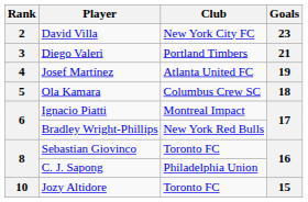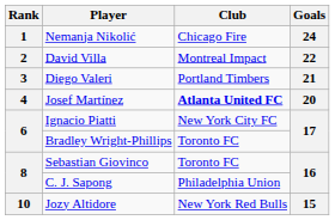+ row: 1 | Nemanja Nikolić | Chicago Fire | 24
David Villa | Club: New York City FC -> Montreal Impact
David Villa | Goals: 23 -> 22
Josef Martínez | Club: normal -> bold
Josef Martínez | Goals: 19 -> 20
- row: 5 | Ola Kamara | Columbus Crew SC | 18
Ignacio Piatti | Club: Montreal Impact -> New York City FC
Bradley Wright-Phillips | Club: New York Red Bulls -> Toronto FC
Jozy Altidore | Club: Toronto FC -> New York Red Bulls
